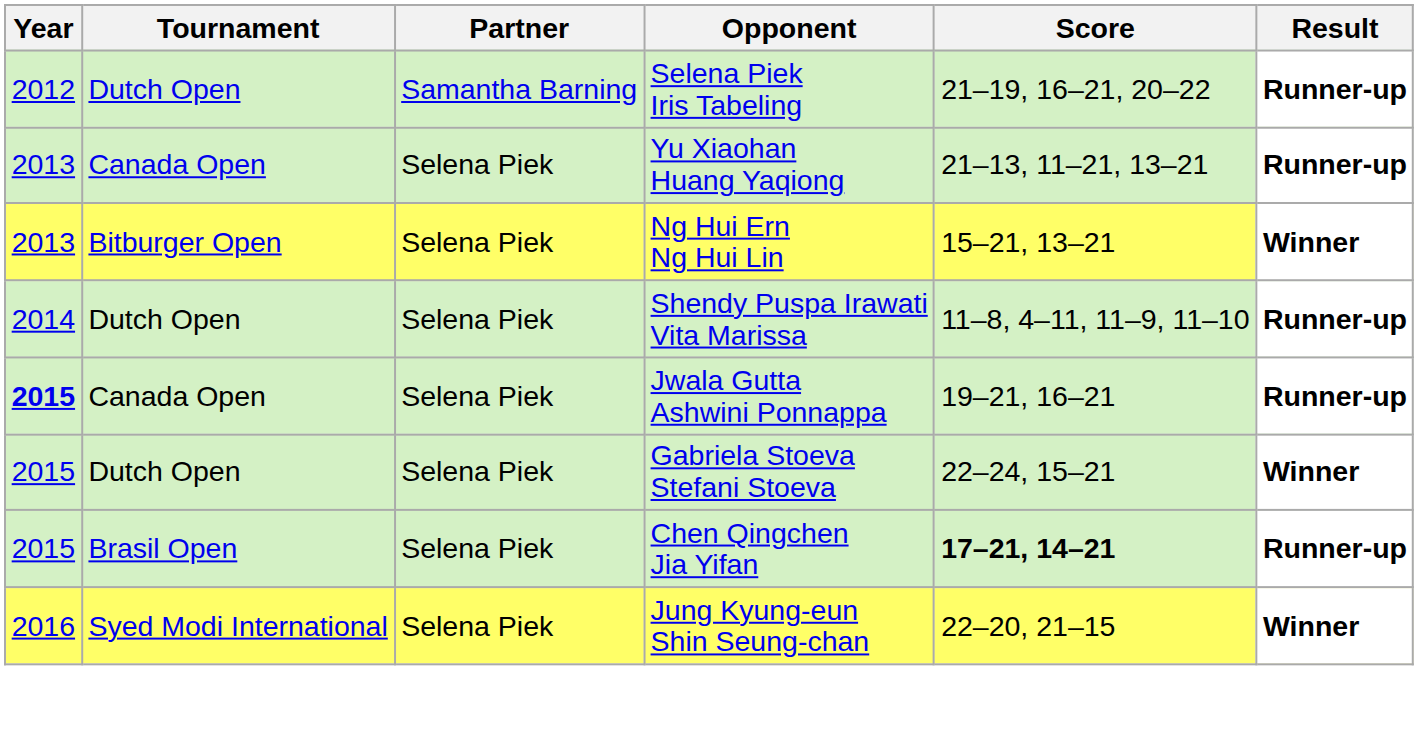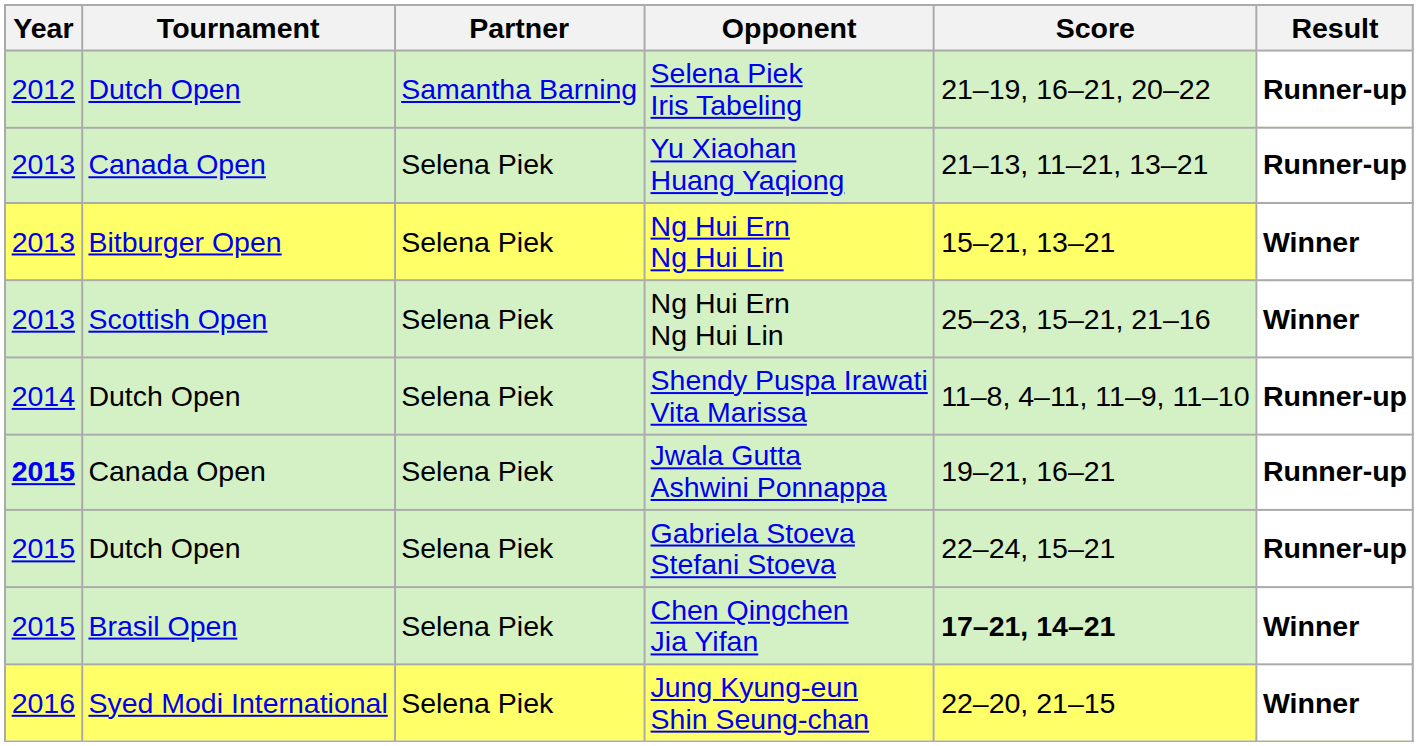+ row: 2013 | Scottish Open | Selena Piek | Ng Hui Ern Ng Hui Lin | 25–23, 15–21, 21–16 | Winner
Gabriela Stoeva Stefani Stoeva | Result: Winner -> Runner-up
Chen Qingchen Jia Yifan | Result: Runner-up -> Winner
